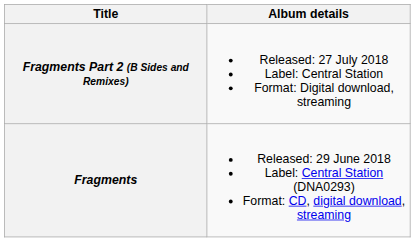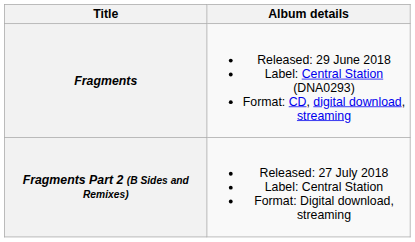rows swapped: Fragments <-> Fragments Part 2 (B Sides and Remixes)
